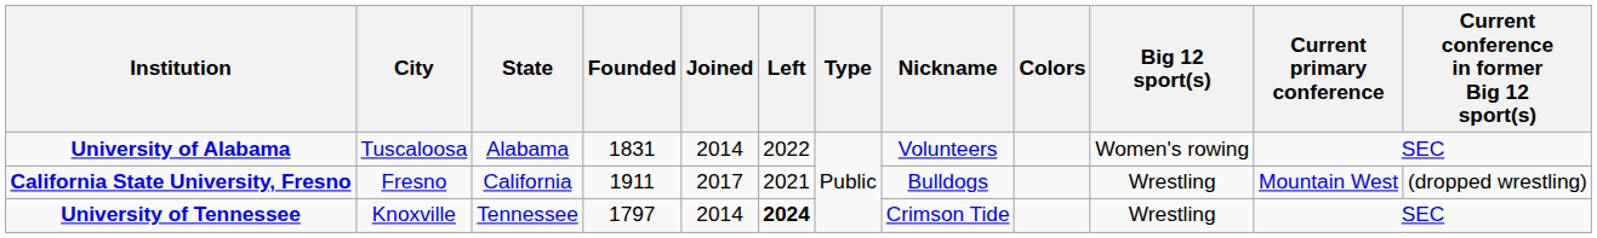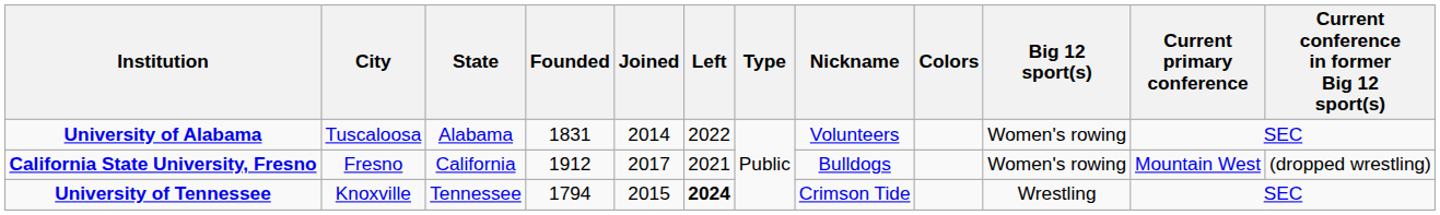California State University, Fresno | Founded: 1911 -> 1912
California State University, Fresno | Big 12 sport(s): Wrestling -> Women's rowing
University of Tennessee | Founded: 1797 -> 1794
University of Tennessee | Joined: 2014 -> 2015
